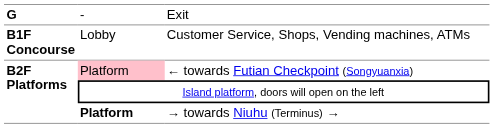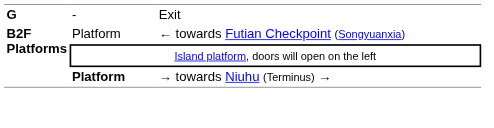- row: B1F Concourse | Lobby | Customer Service, Shops, Vending machines, ATMs
← towards Futian Checkpoint (Songyuanxia) | column 2: pink background -> no background
